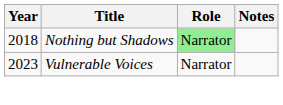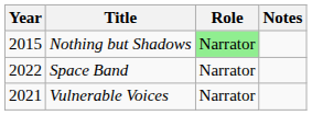Nothing but Shadows | Year: 2018 -> 2015
+ row: 2022 | Space Band | Narrator
Vulnerable Voices | Year: 2023 -> 2021
